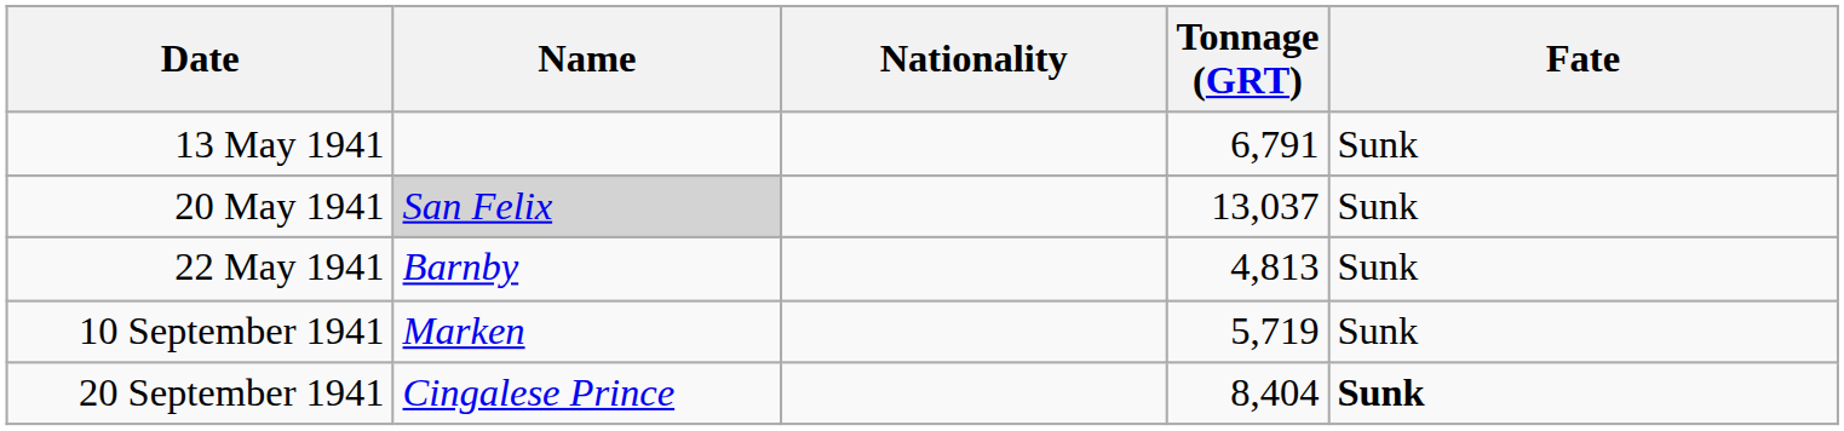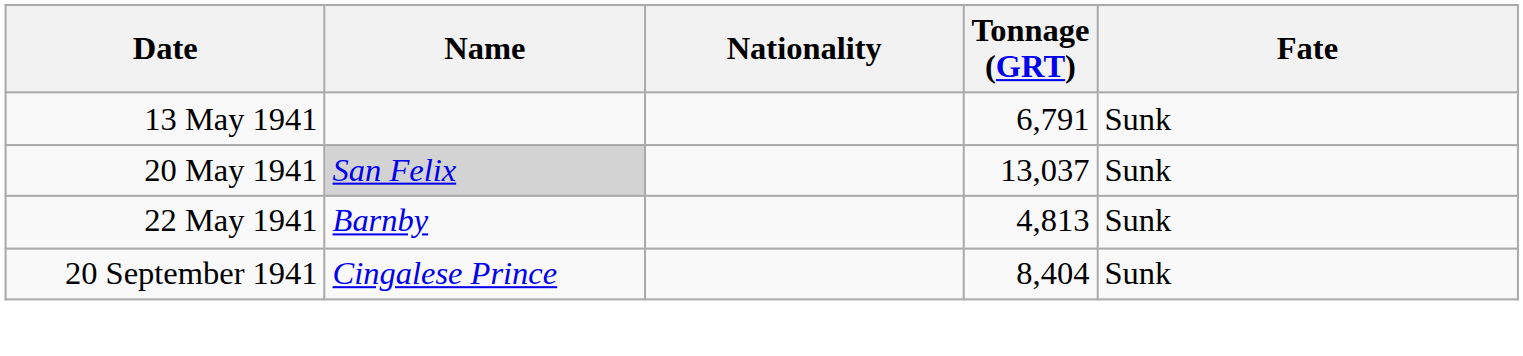- row: 10 September 1941 | Marken | 5,719 | Sunk
20 September 1941 | Fate: bold -> normal
